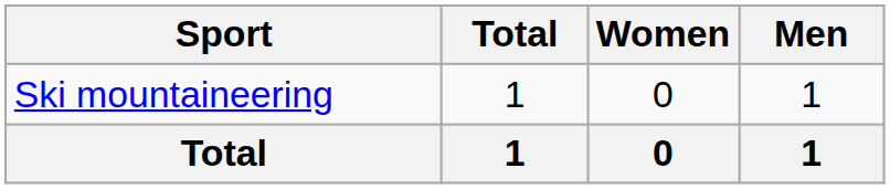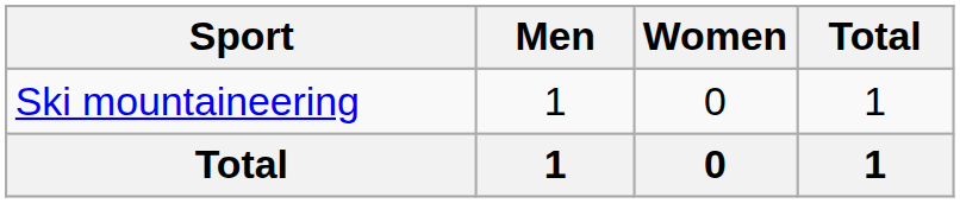columns swapped: Men <-> Total
